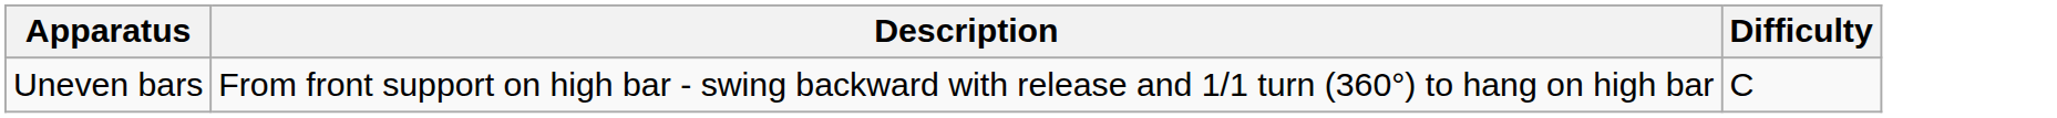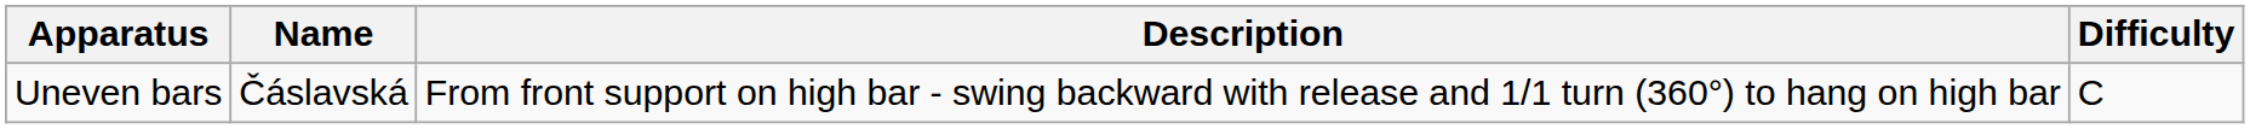+ column: Name | Čáslavská
